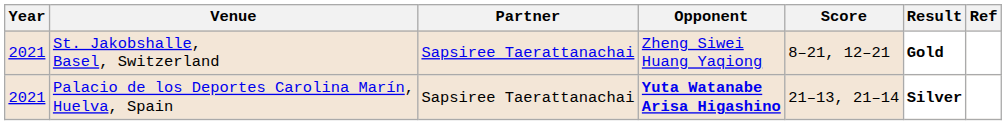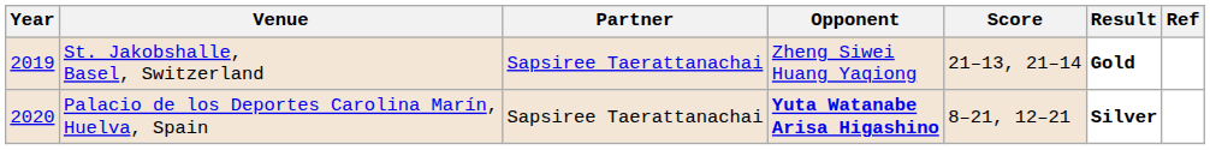St. Jakobshalle, Basel, Switzerland | Year: 2021 -> 2019
St. Jakobshalle, Basel, Switzerland | Score: 8–21, 12–21 -> 21–13, 21–14
Palacio de los Deportes Carolina Marín, Huelva, Spain | Year: 2021 -> 2020
Palacio de los Deportes Carolina Marín, Huelva, Spain | Score: 21–13, 21–14 -> 8–21, 12–21
